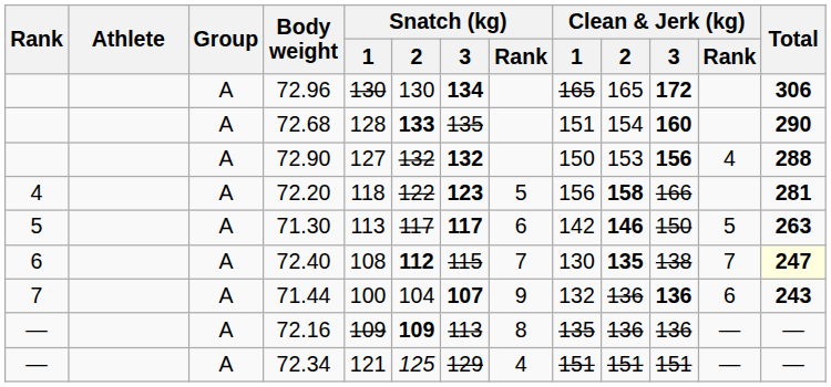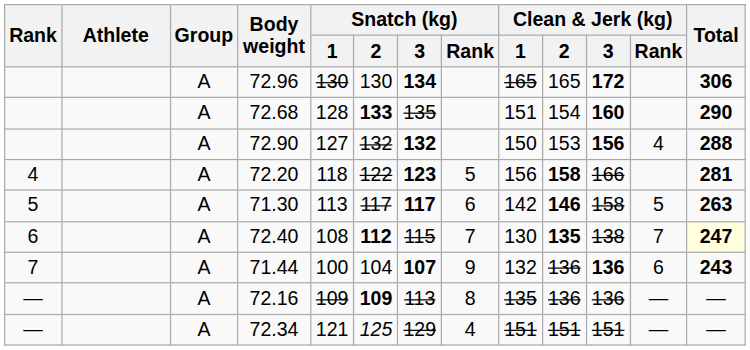71.30 | Clean & Jerk (kg) / 3: 150 -> 158
